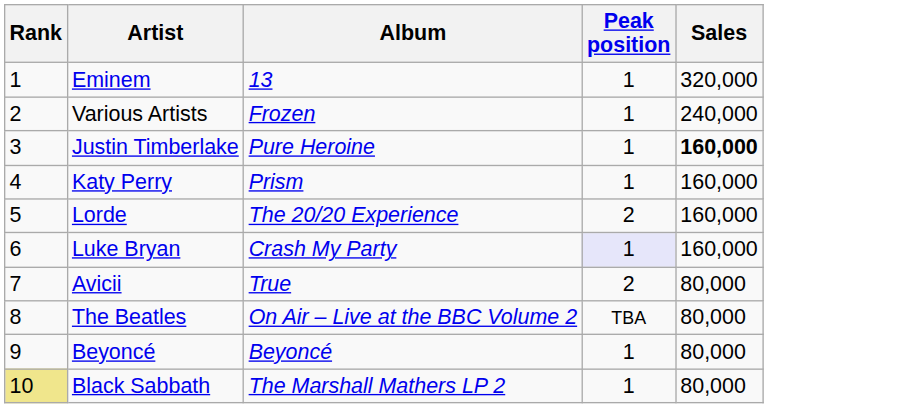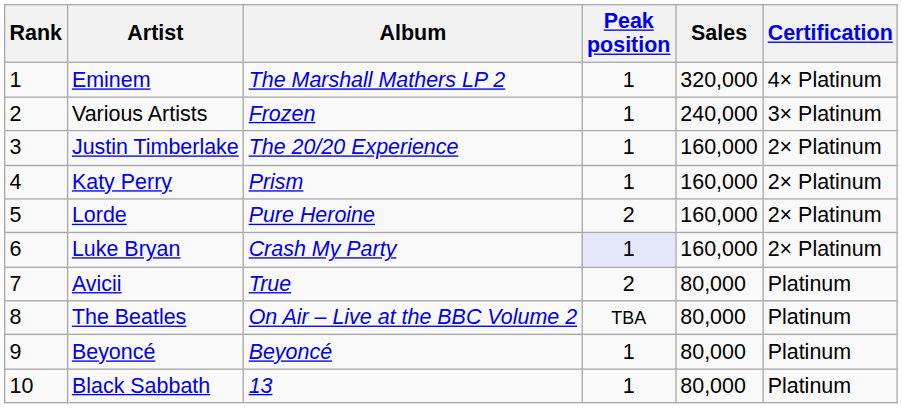+ column: Certification | 4× Platinum | 3× Platinum | 2× Platinum | 2× Platinum | 2× Platinum | 2× Platinum | Platinum | Platinum | Platinum | Platinum
Eminem | Album: 13 -> The Marshall Mathers LP 2
Justin Timberlake | Album: Pure Heroine -> The 20/20 Experience
Justin Timberlake | Sales: bold -> normal
Lorde | Album: The 20/20 Experience -> Pure Heroine
Black Sabbath | Rank: khaki background -> no background
Black Sabbath | Album: The Marshall Mathers LP 2 -> 13
